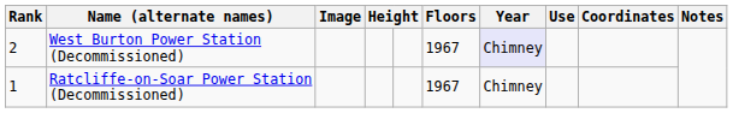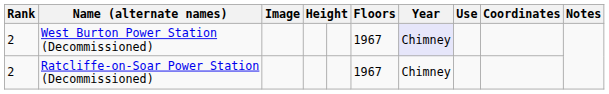Ratcliffe-on-Soar Power Station (Decommissioned) | Rank: 1 -> 2
